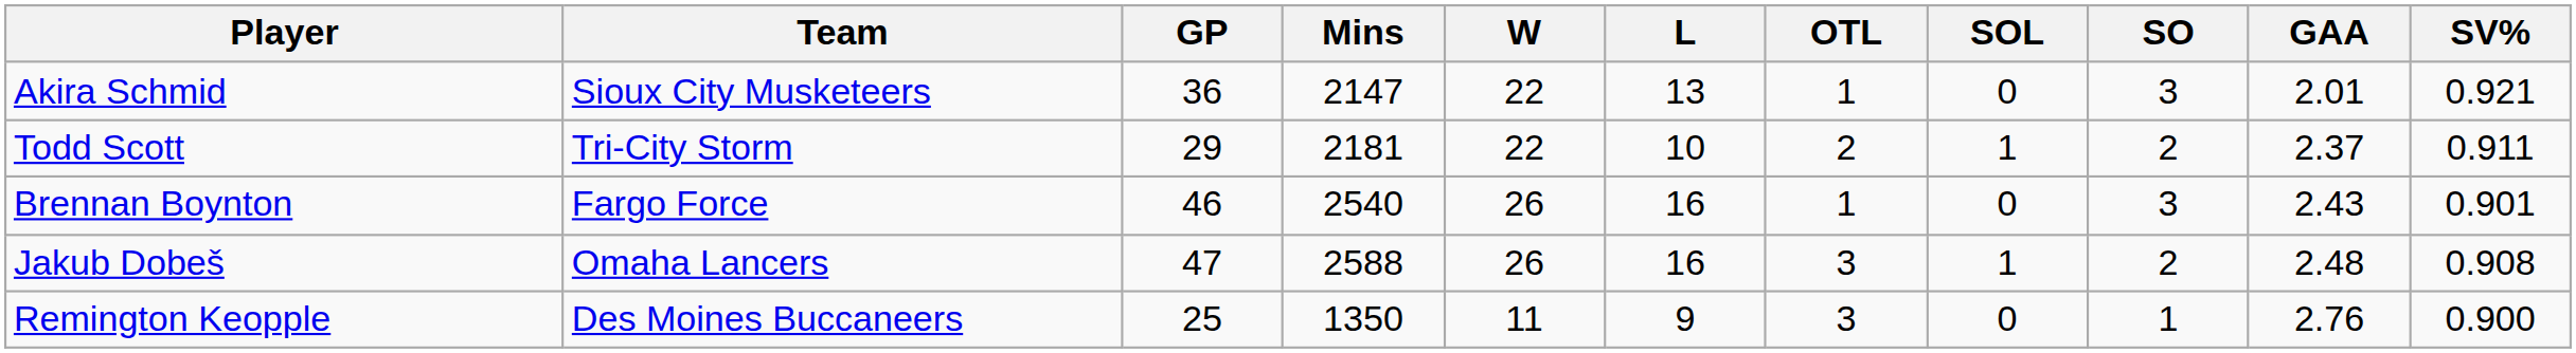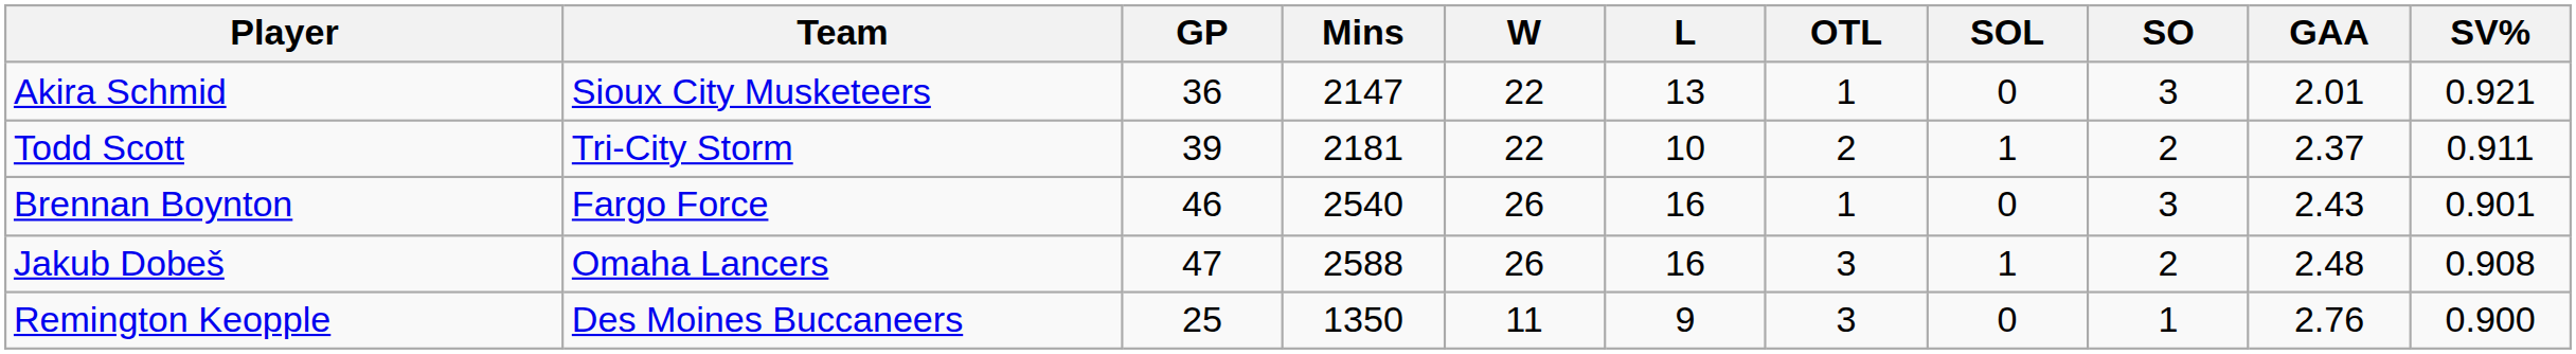Todd Scott | GP: 29 -> 39
